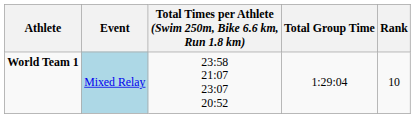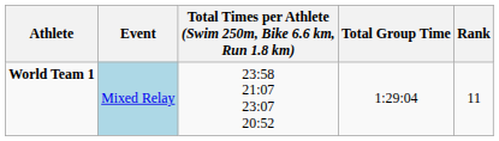World Team 1 | Rank: 10 -> 11
